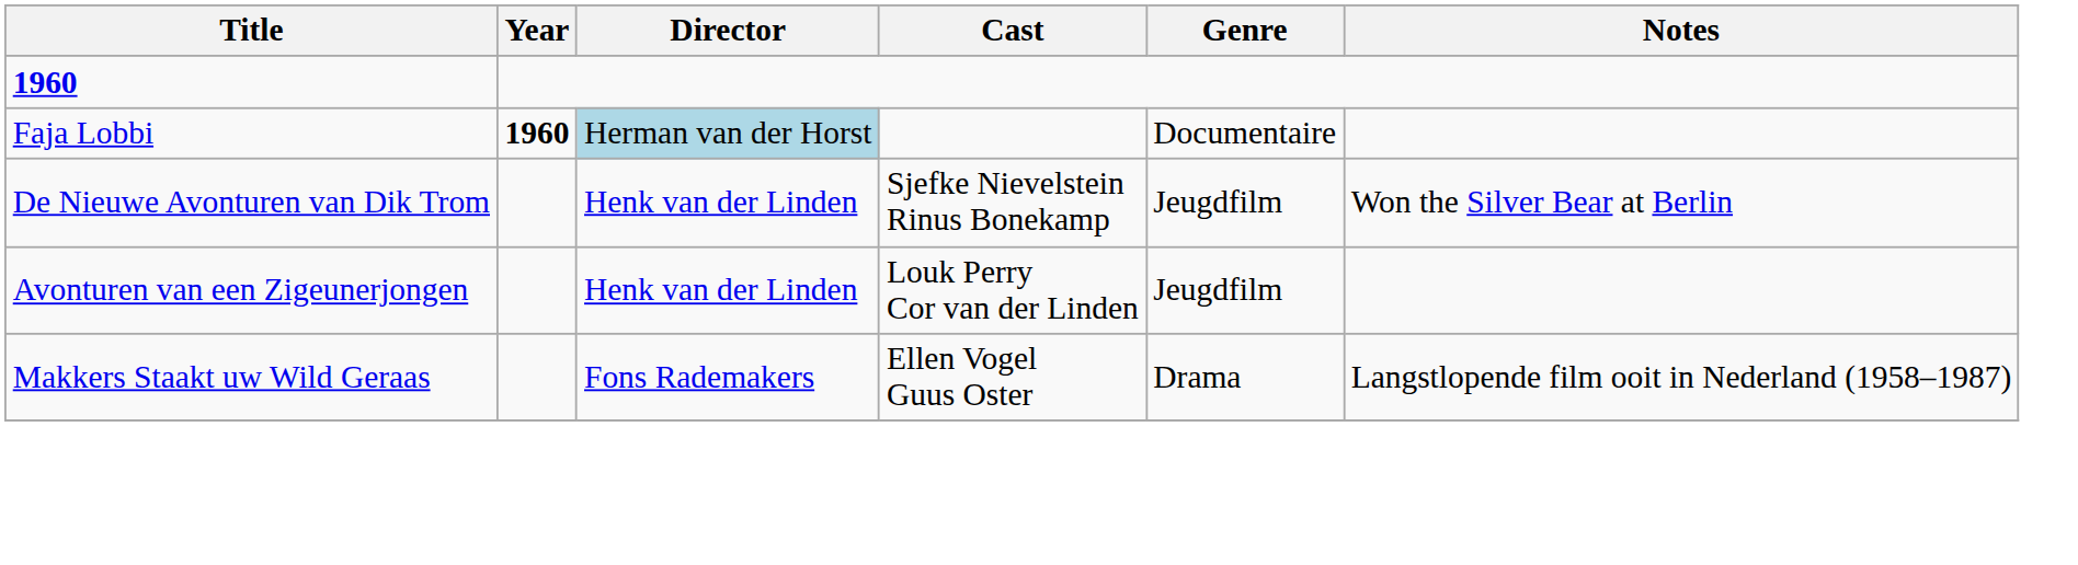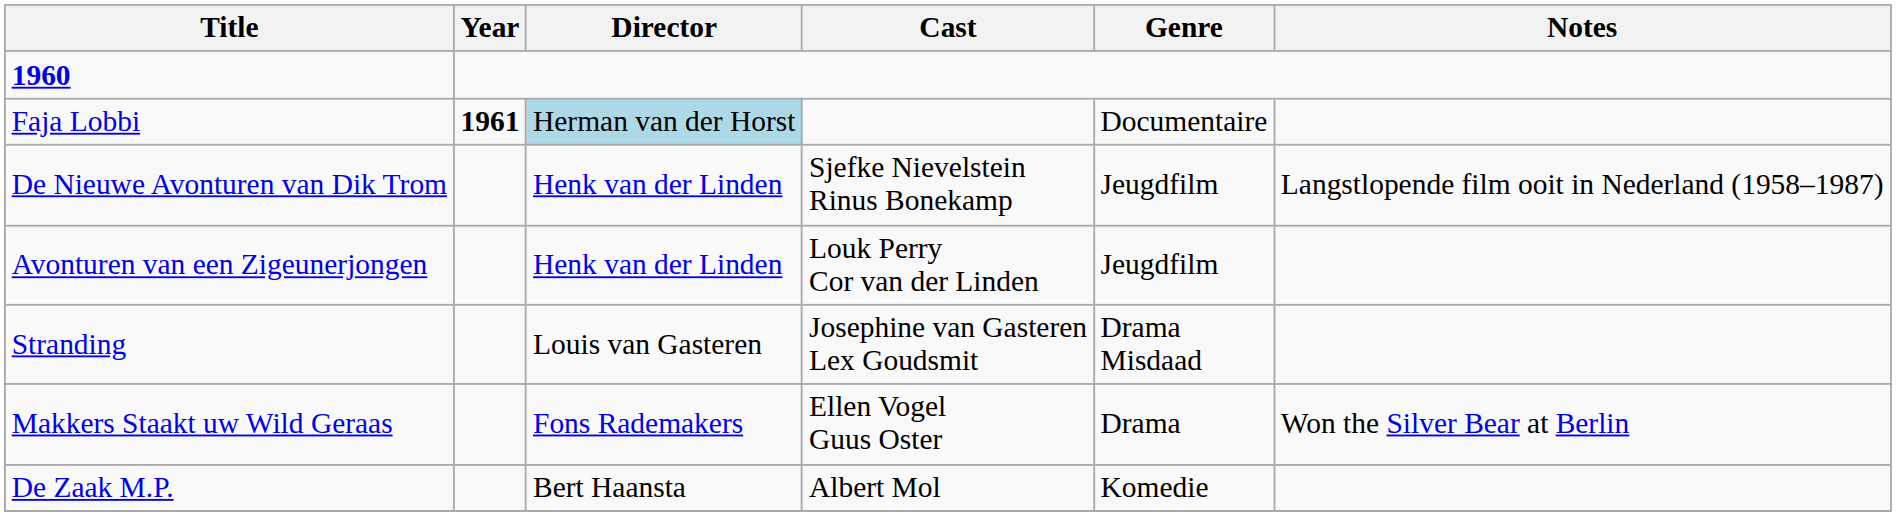Faja Lobbi | Year: 1960 -> 1961
De Nieuwe Avonturen van Dik Trom | Notes: Won the Silver Bear at Berlin -> Langstlopende film ooit in Nederland (1958–1987)
+ row: Stranding | Louis van Gasteren | Josephine van Gasteren Lex Goudsmit | Drama Misdaad
Makkers Staakt uw Wild Geraas | Notes: Langstlopende film ooit in Nederland (1958–1987) -> Won the Silver Bear at Berlin
+ row: De Zaak M.P. | Bert Haansta | Albert Mol | Komedie
